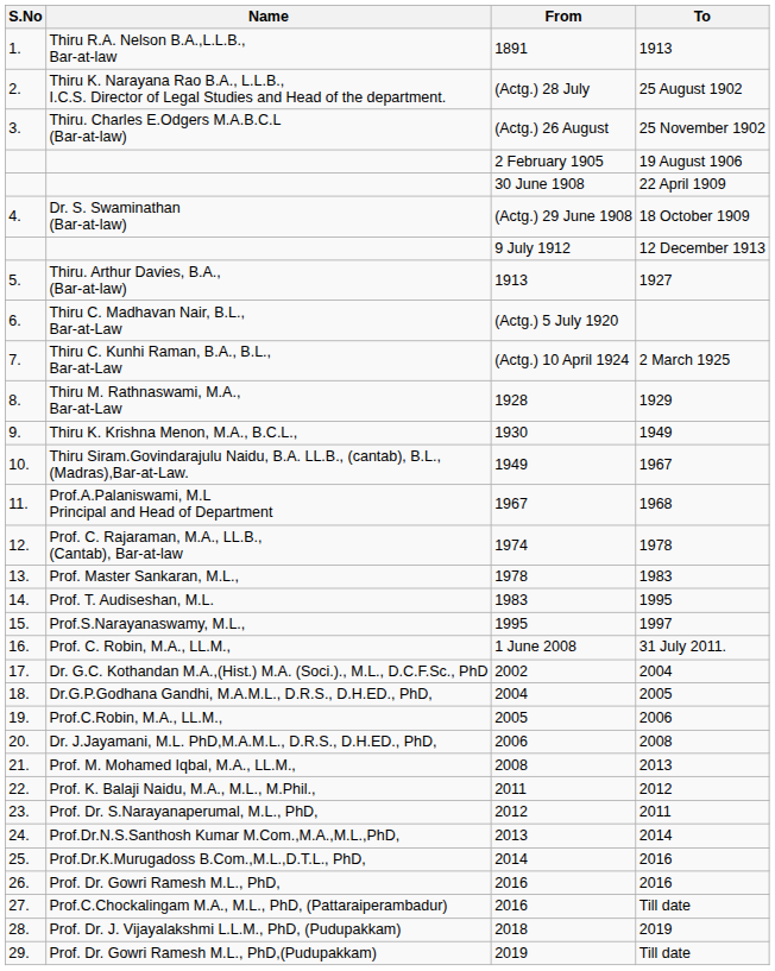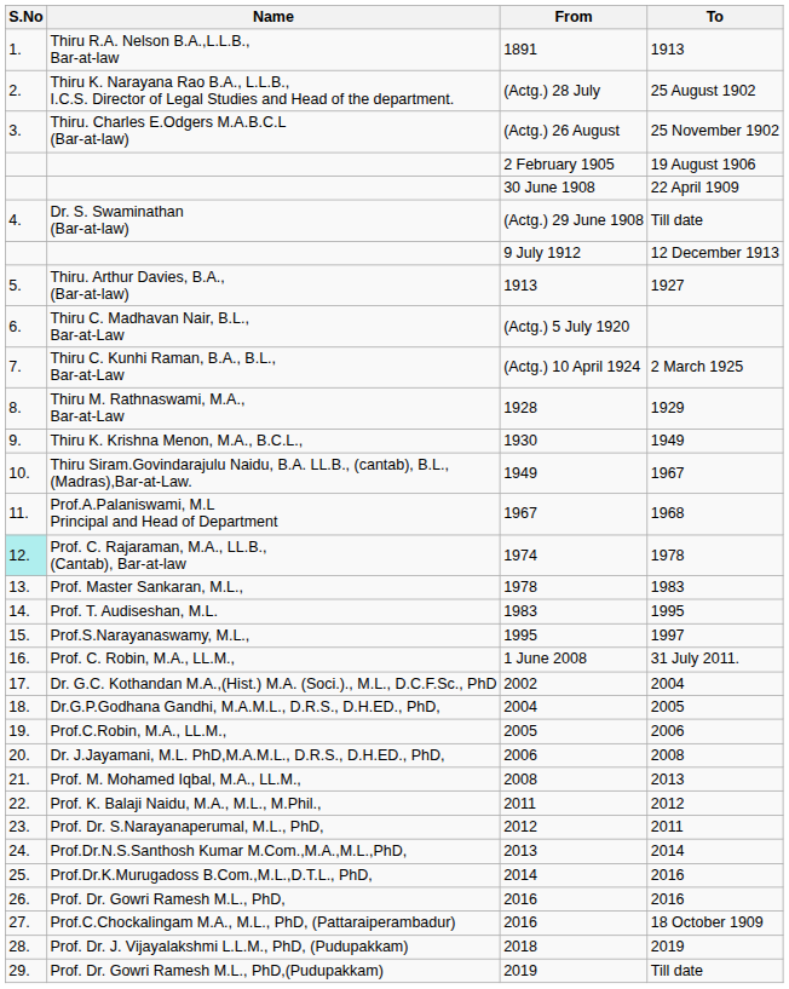Dr. S. Swaminathan (Bar-at-law) | To: 18 October 1909 -> Till date
Prof. C. Rajaraman, M.A., LL.B., (Cantab), Bar-at-law | S.No: no background -> paleturquoise background
Prof.C.Chockalingam M.A., M.L., PhD, (Pattaraiperambadur) | To: Till date -> 18 October 1909
